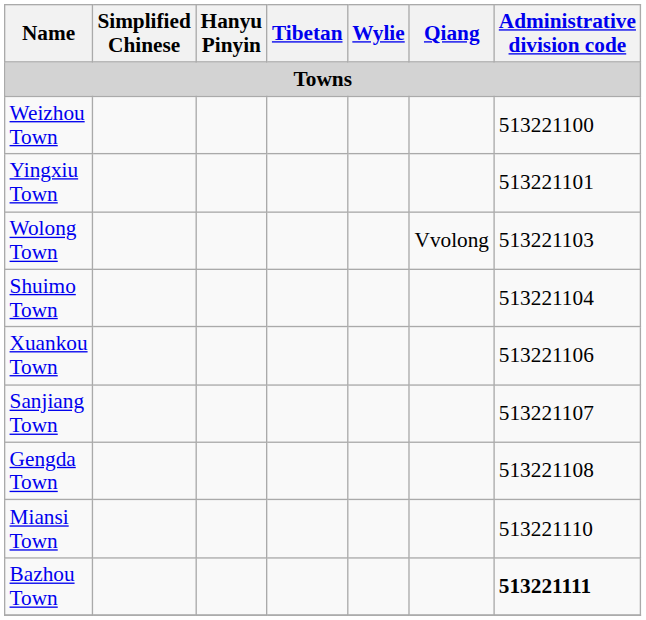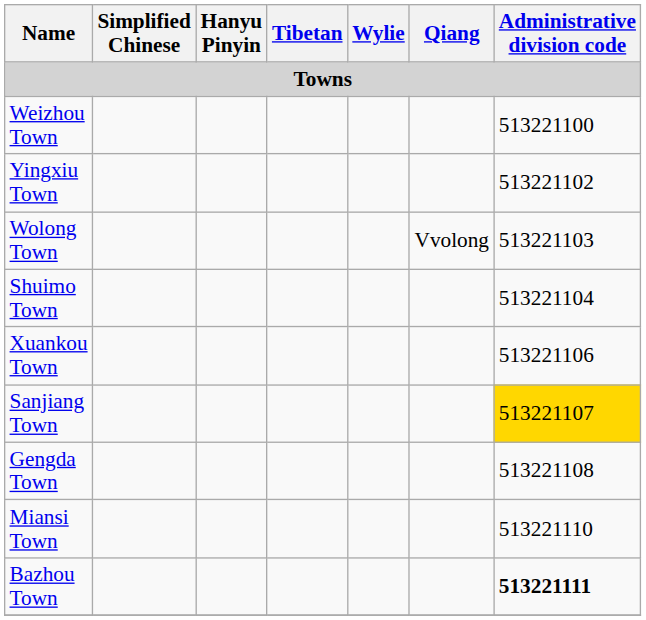Yingxiu Town | Administrative division code: 513221101 -> 513221102
Sanjiang Town | Administrative division code: no background -> gold background
